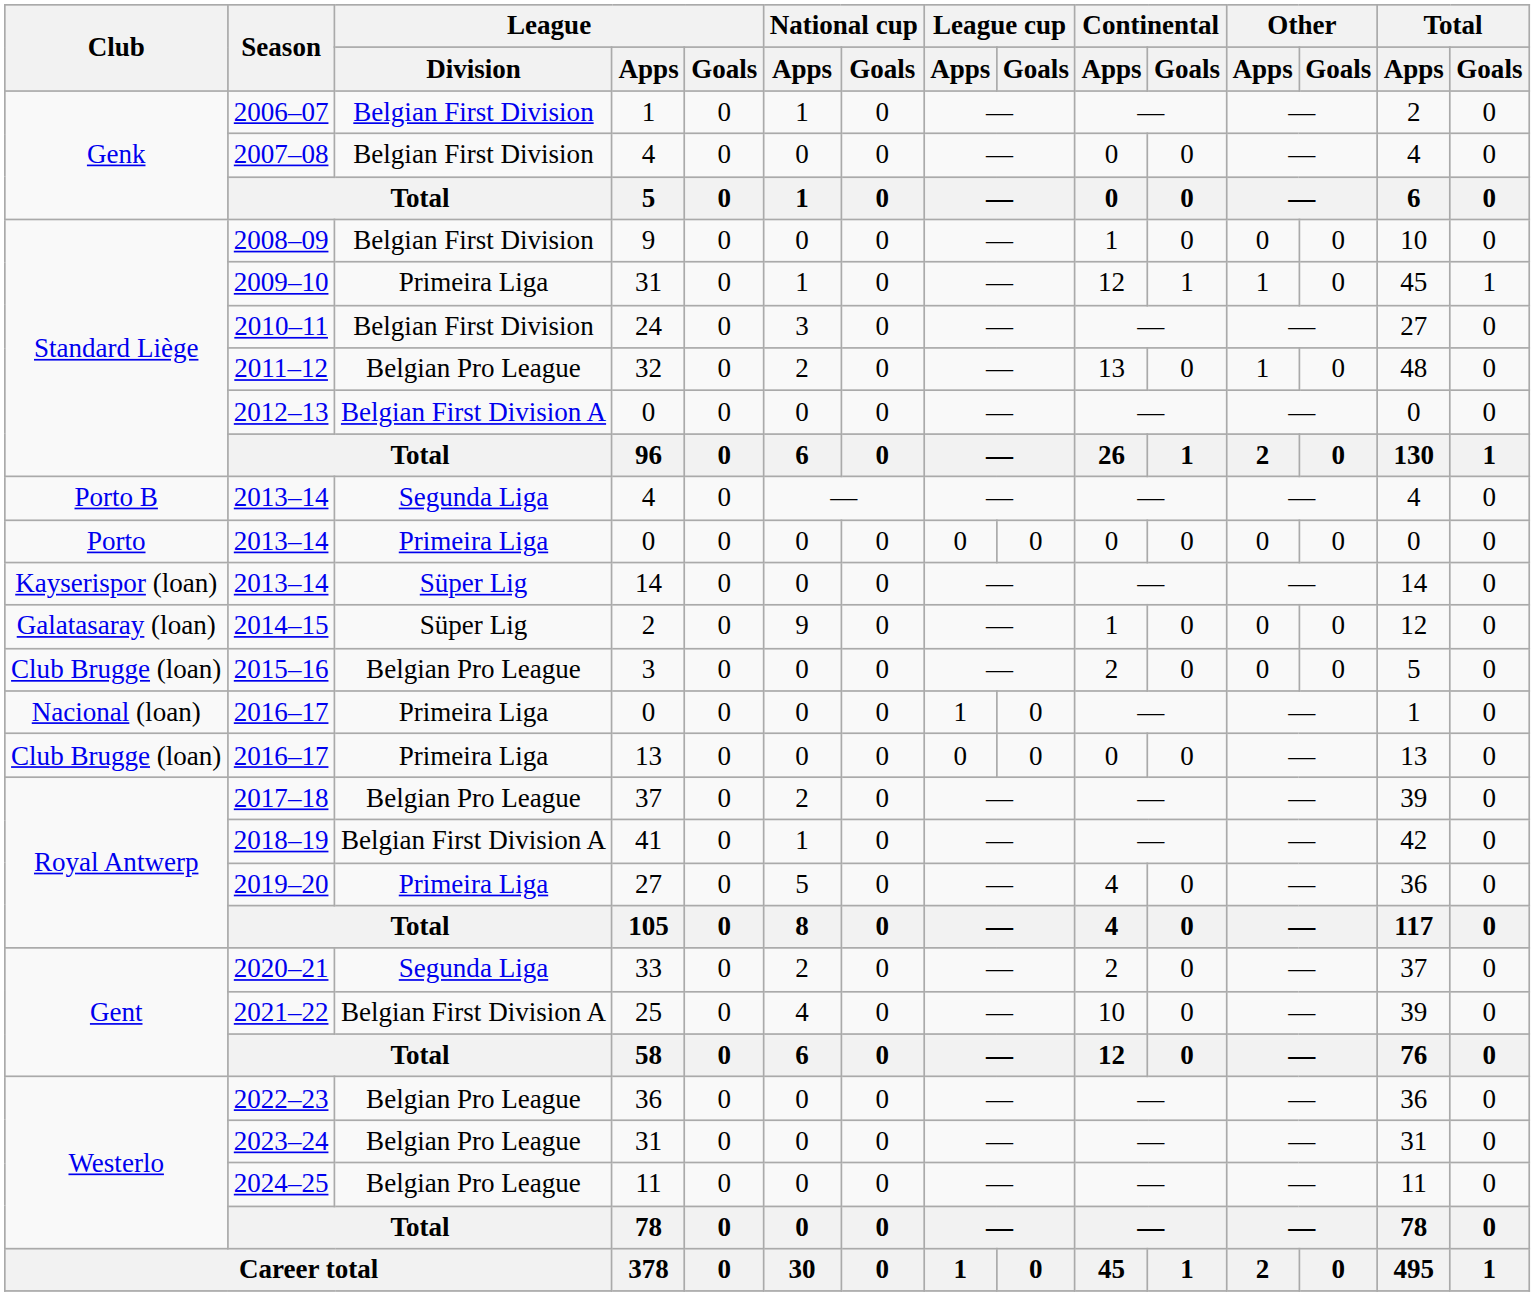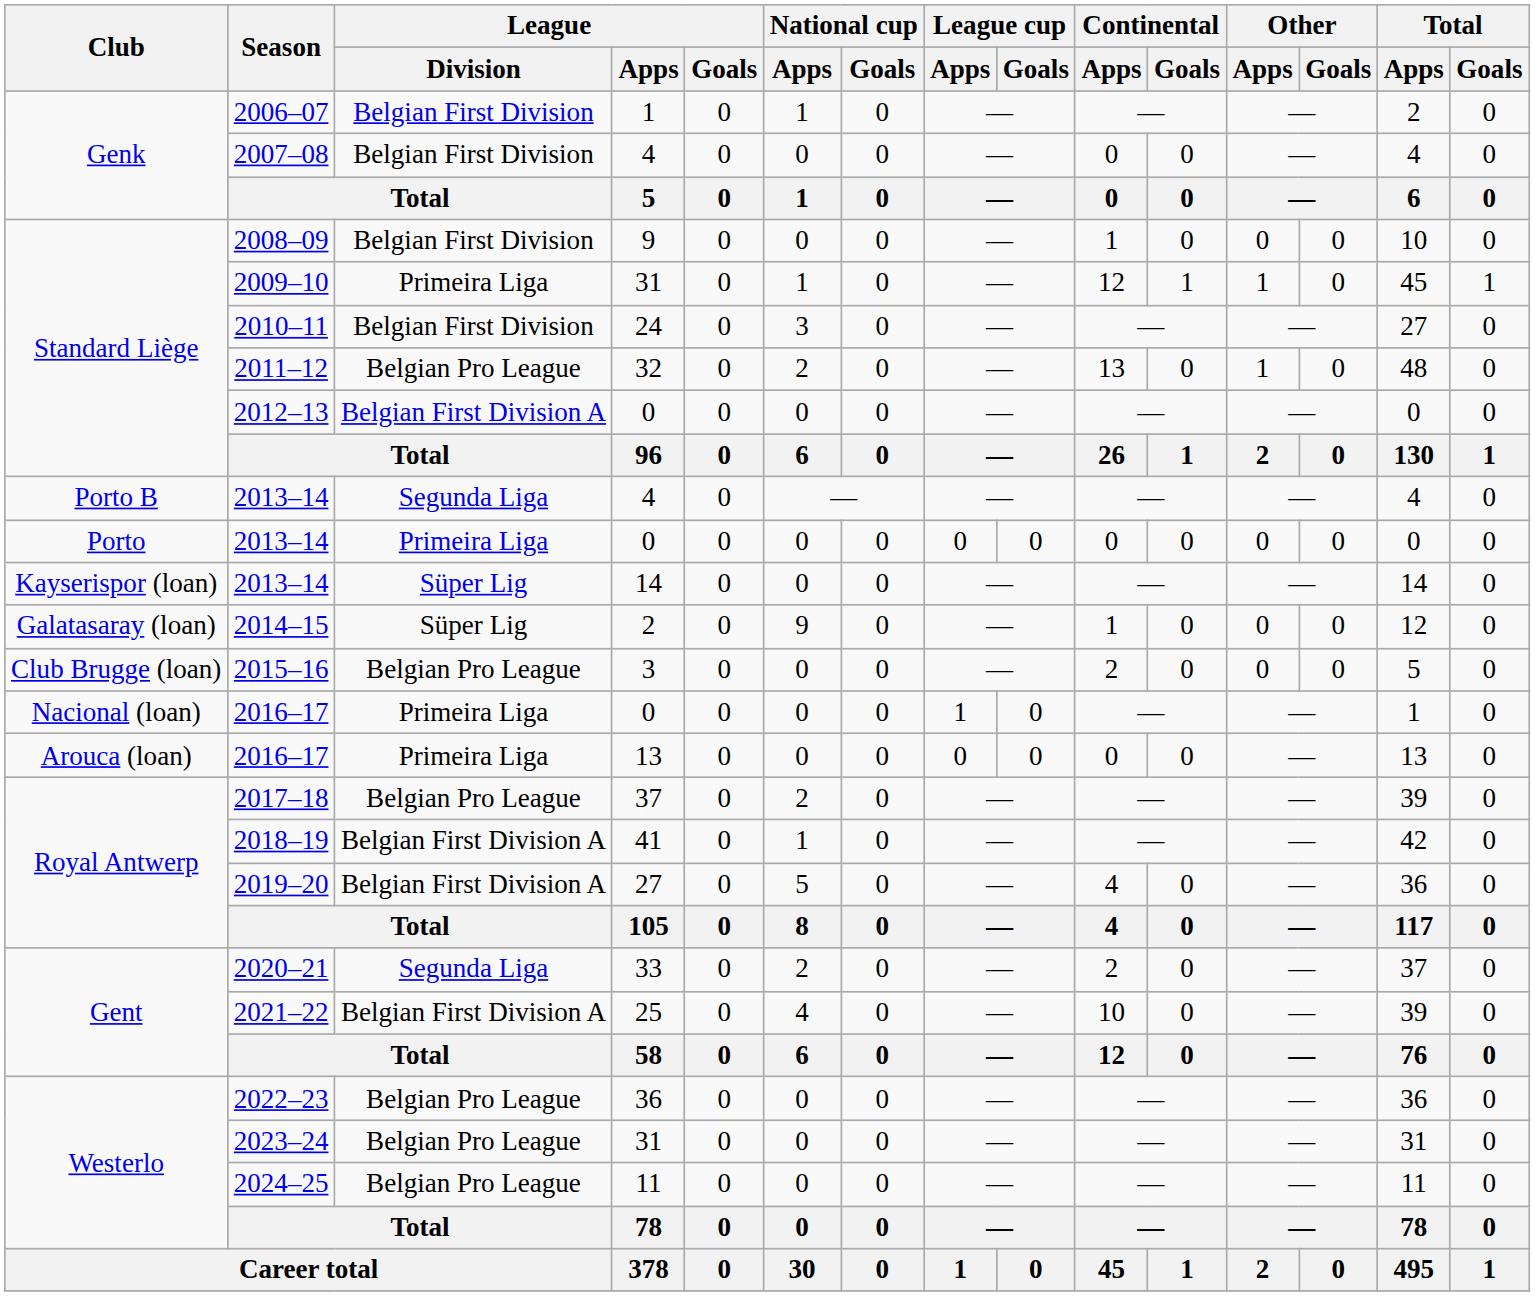2016–17 / 13 | Club: Club Brugge (loan) -> Arouca (loan)
2019–20 | League / Division: Primeira Liga -> Belgian First Division A
